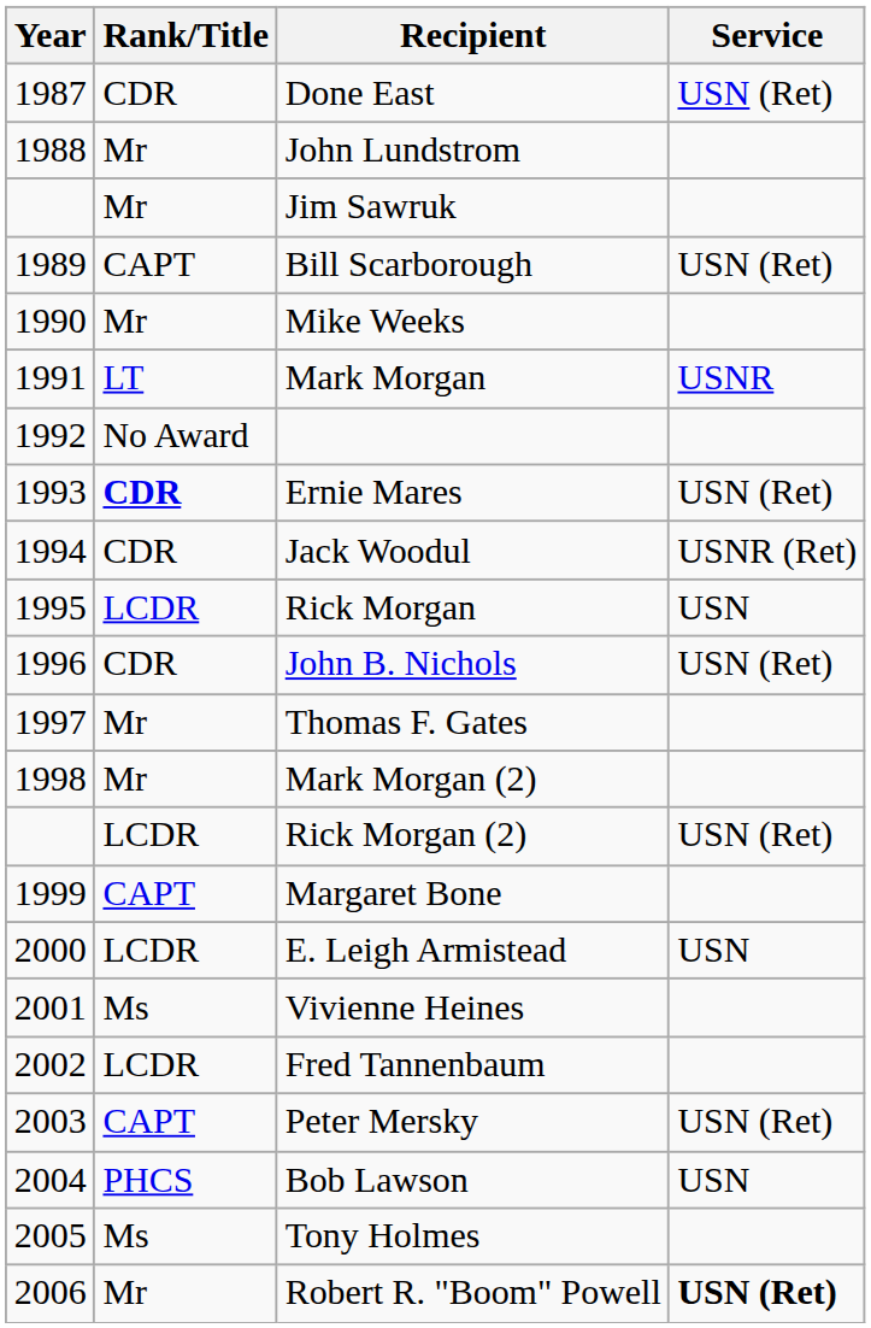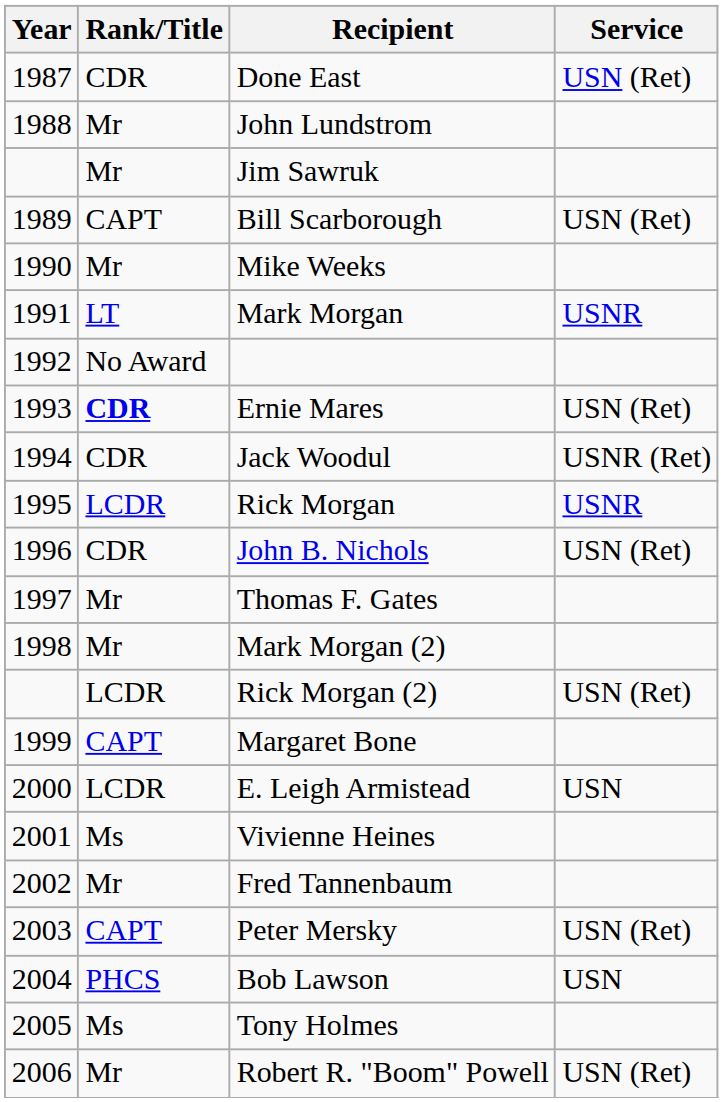Rick Morgan | Service: USN -> USNR
Fred Tannenbaum | Rank/Title: LCDR -> Mr
Robert R. "Boom" Powell | Service: bold -> normal
